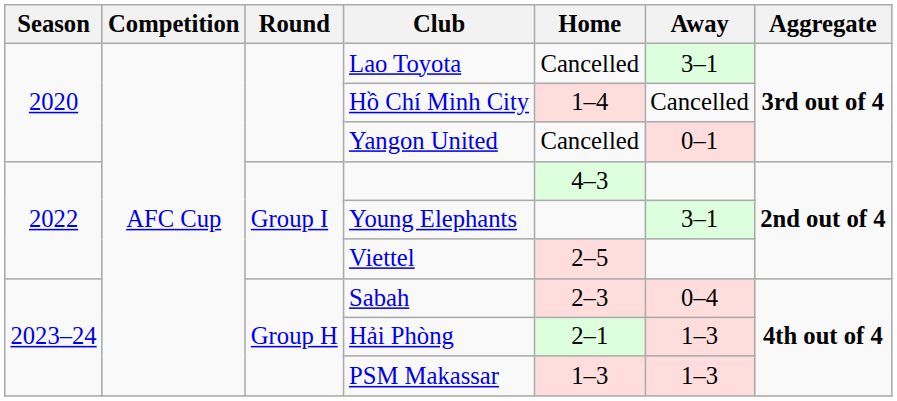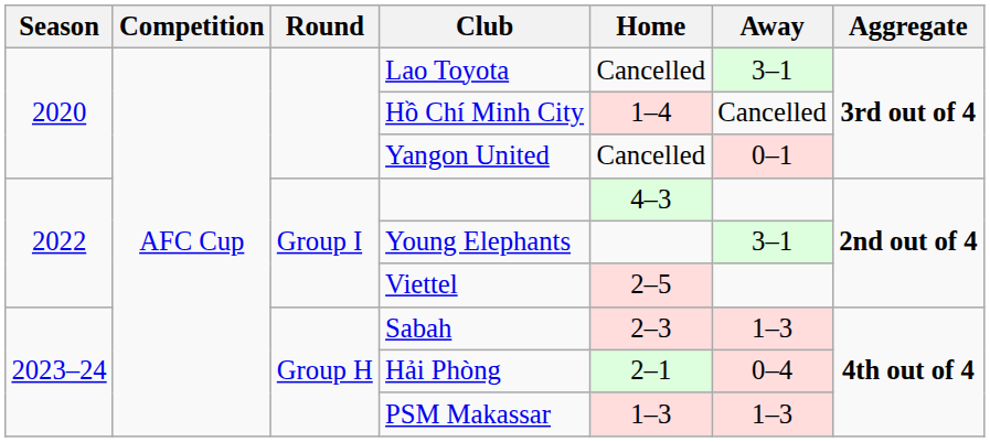Sabah | Away: 0–4 -> 1–3
Hải Phòng | Away: 1–3 -> 0–4
